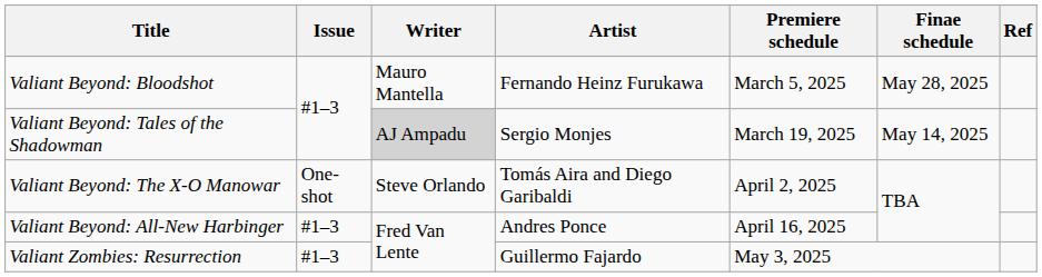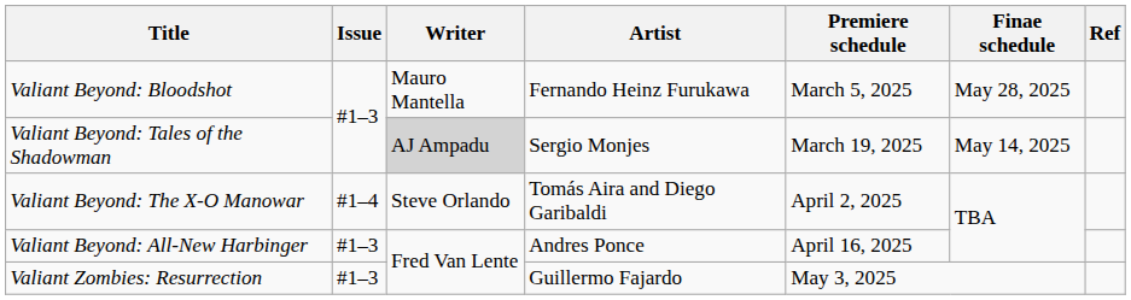Valiant Beyond: The X-O Manowar | Issue: One-shot -> #1–4
